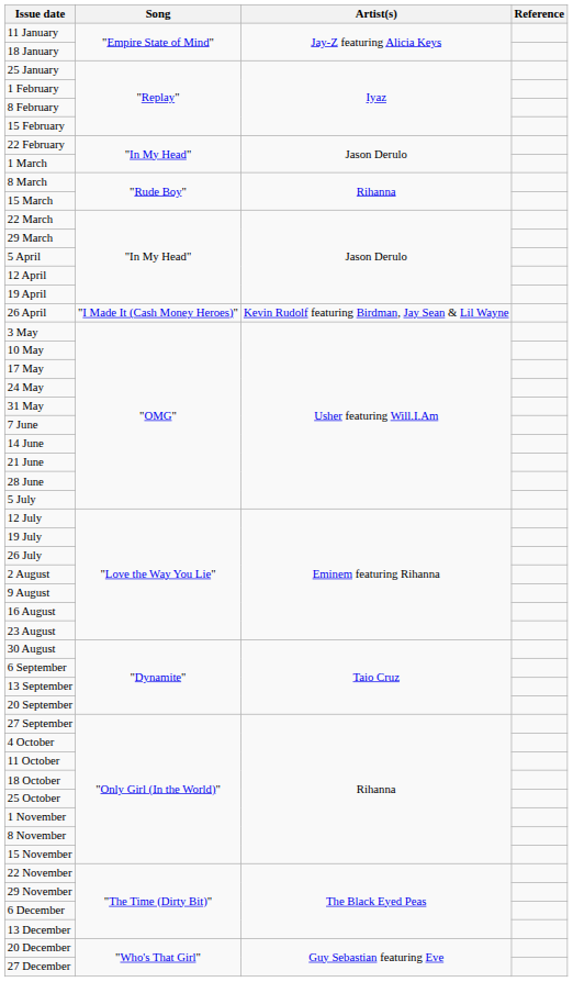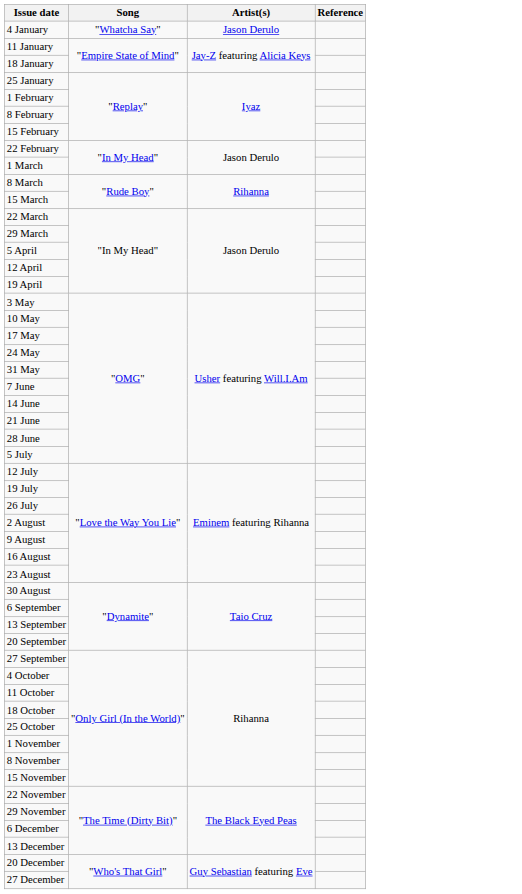+ row: 4 January | "Whatcha Say" | Jason Derulo
- row: 26 April | "I Made It (Cash Money Heroes)" | Kevin Rudolf featuring Birdman, Jay Sean & Lil Wayne
